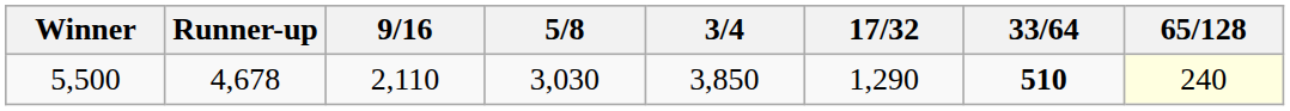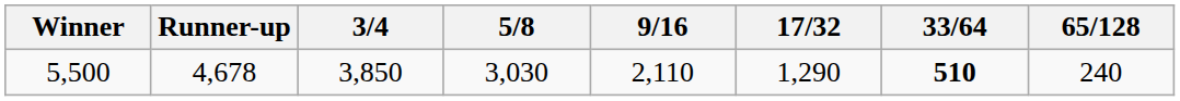columns swapped: 3/4 <-> 9/16
5,500 | 65/128: lightyellow background -> no background
